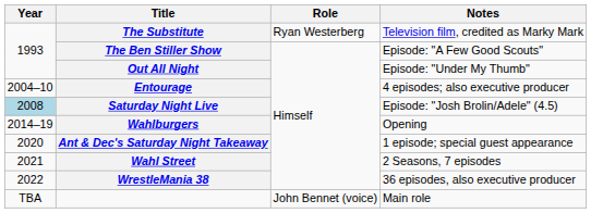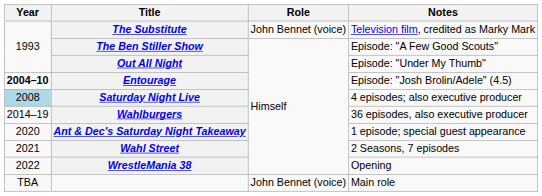The Substitute | Role: Ryan Westerberg -> John Bennet (voice)
Entourage | Year: normal -> bold
Entourage | Notes: 4 episodes; also executive producer -> Episode: "Josh Brolin/Adele" (4.5)
Saturday Night Live | Notes: Episode: "Josh Brolin/Adele" (4.5) -> 4 episodes; also executive producer
Wahlburgers | Notes: Opening -> 36 episodes, also executive producer
WrestleMania 38 | Notes: 36 episodes, also executive producer -> Opening
